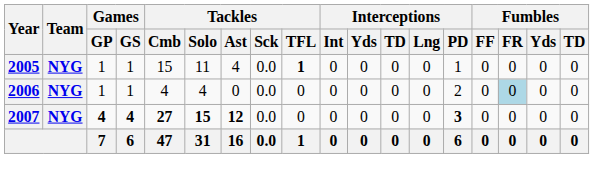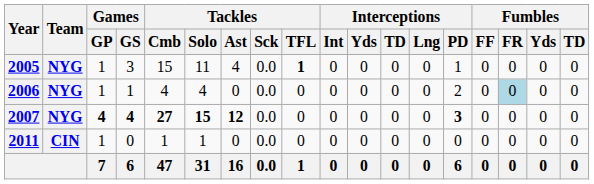2005 | Games / GS: 1 -> 3
+ row: 2011 | CIN | 1 | 0 | 1 | 1 | 0 | 0.0 | 0 | 0 | 0 | 0 | 0 | 0 | 0 | 0 | 0 | 0
